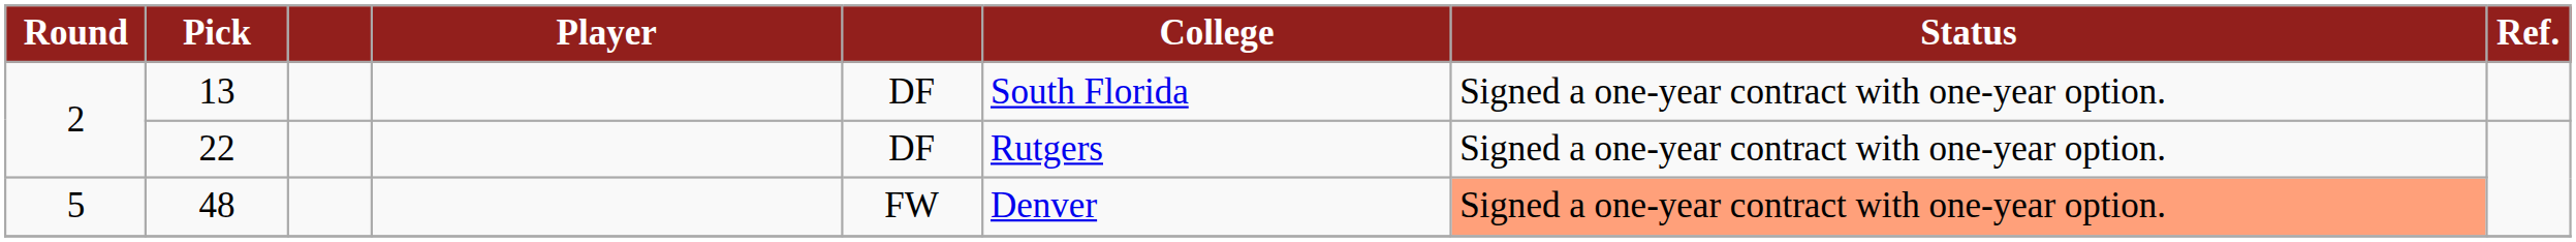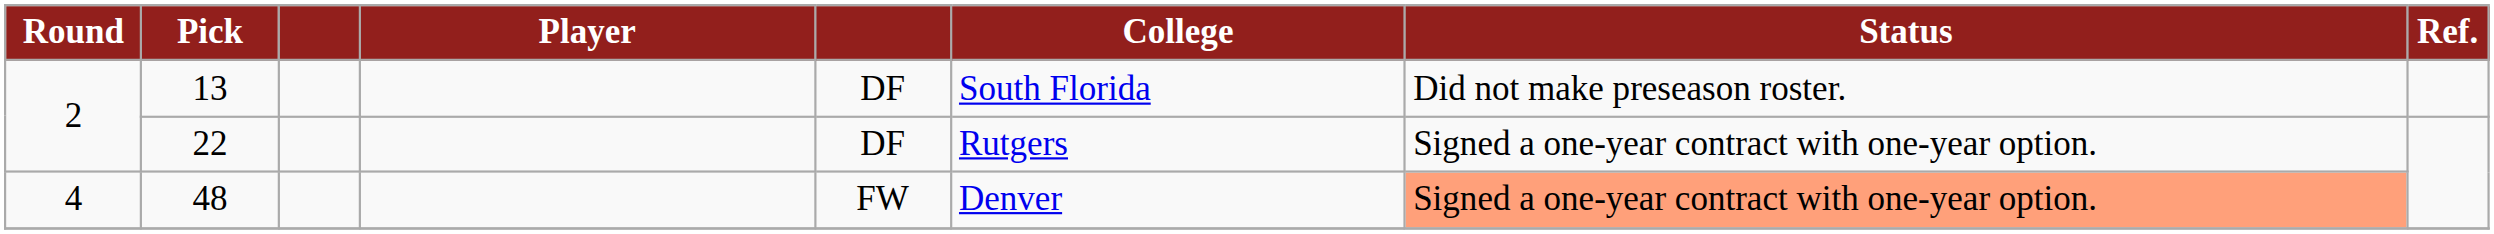13 | Status: Signed a one-year contract with one-year option. -> Did not make preseason roster.
48 | Round: 5 -> 4
